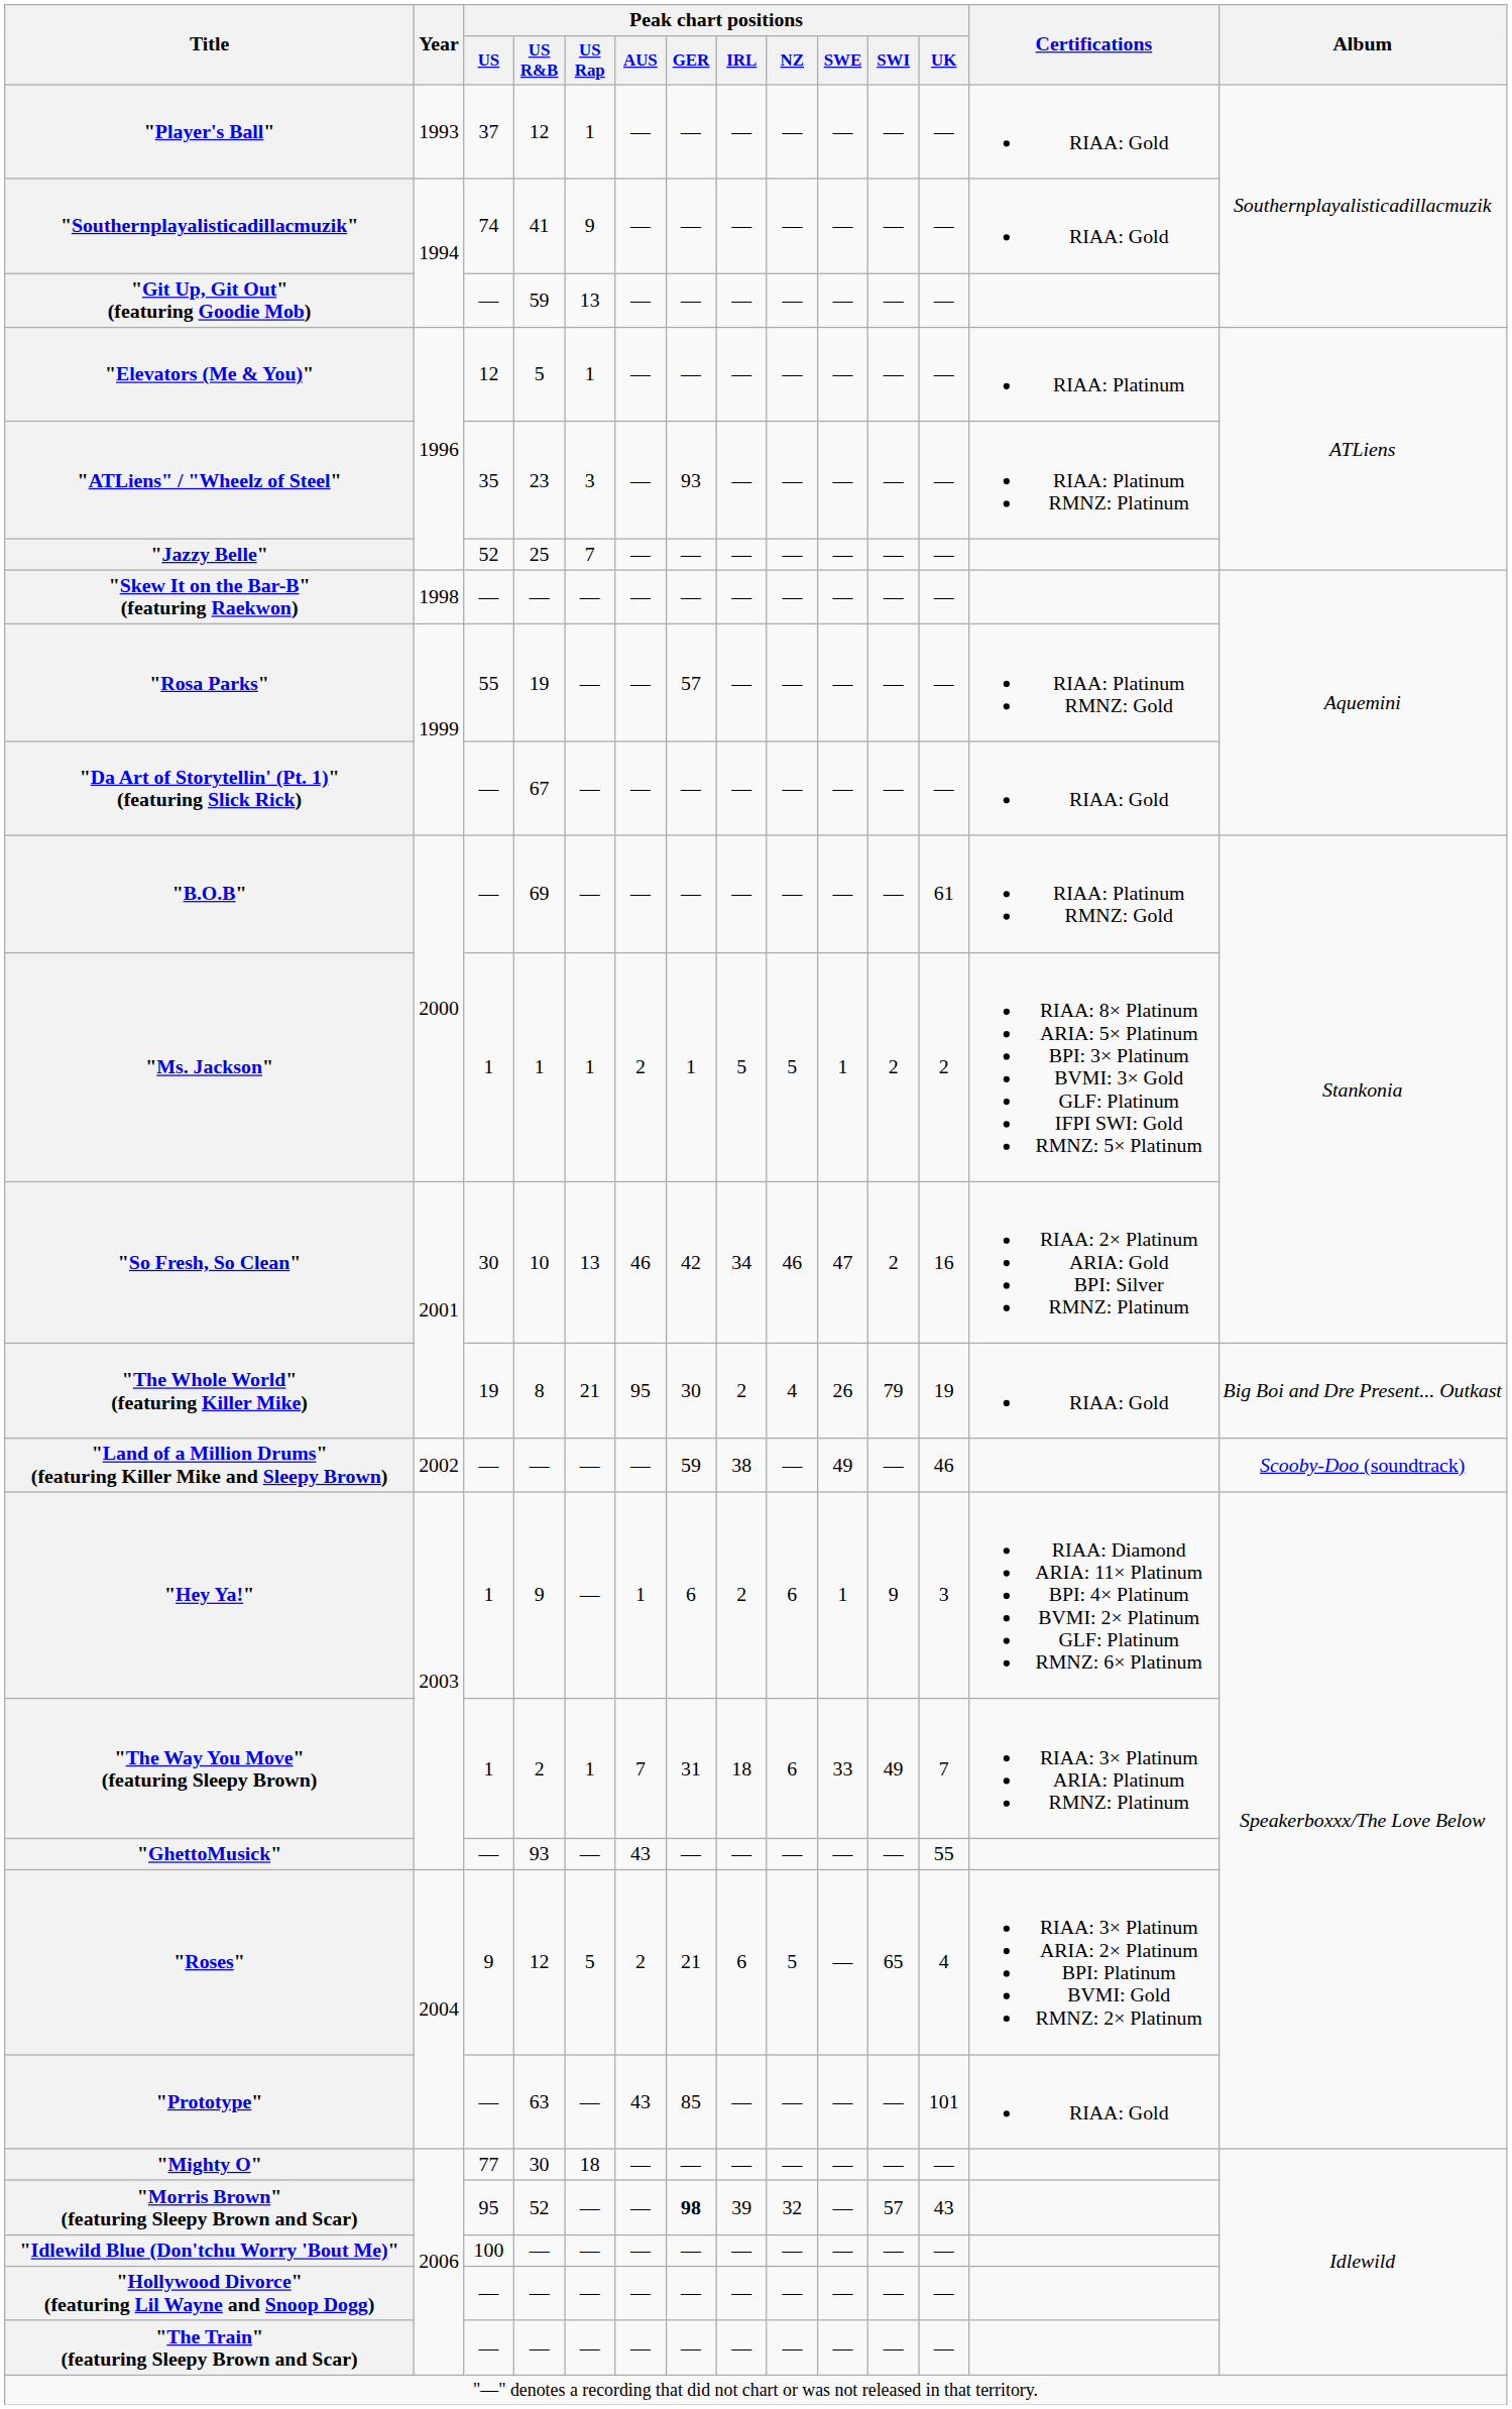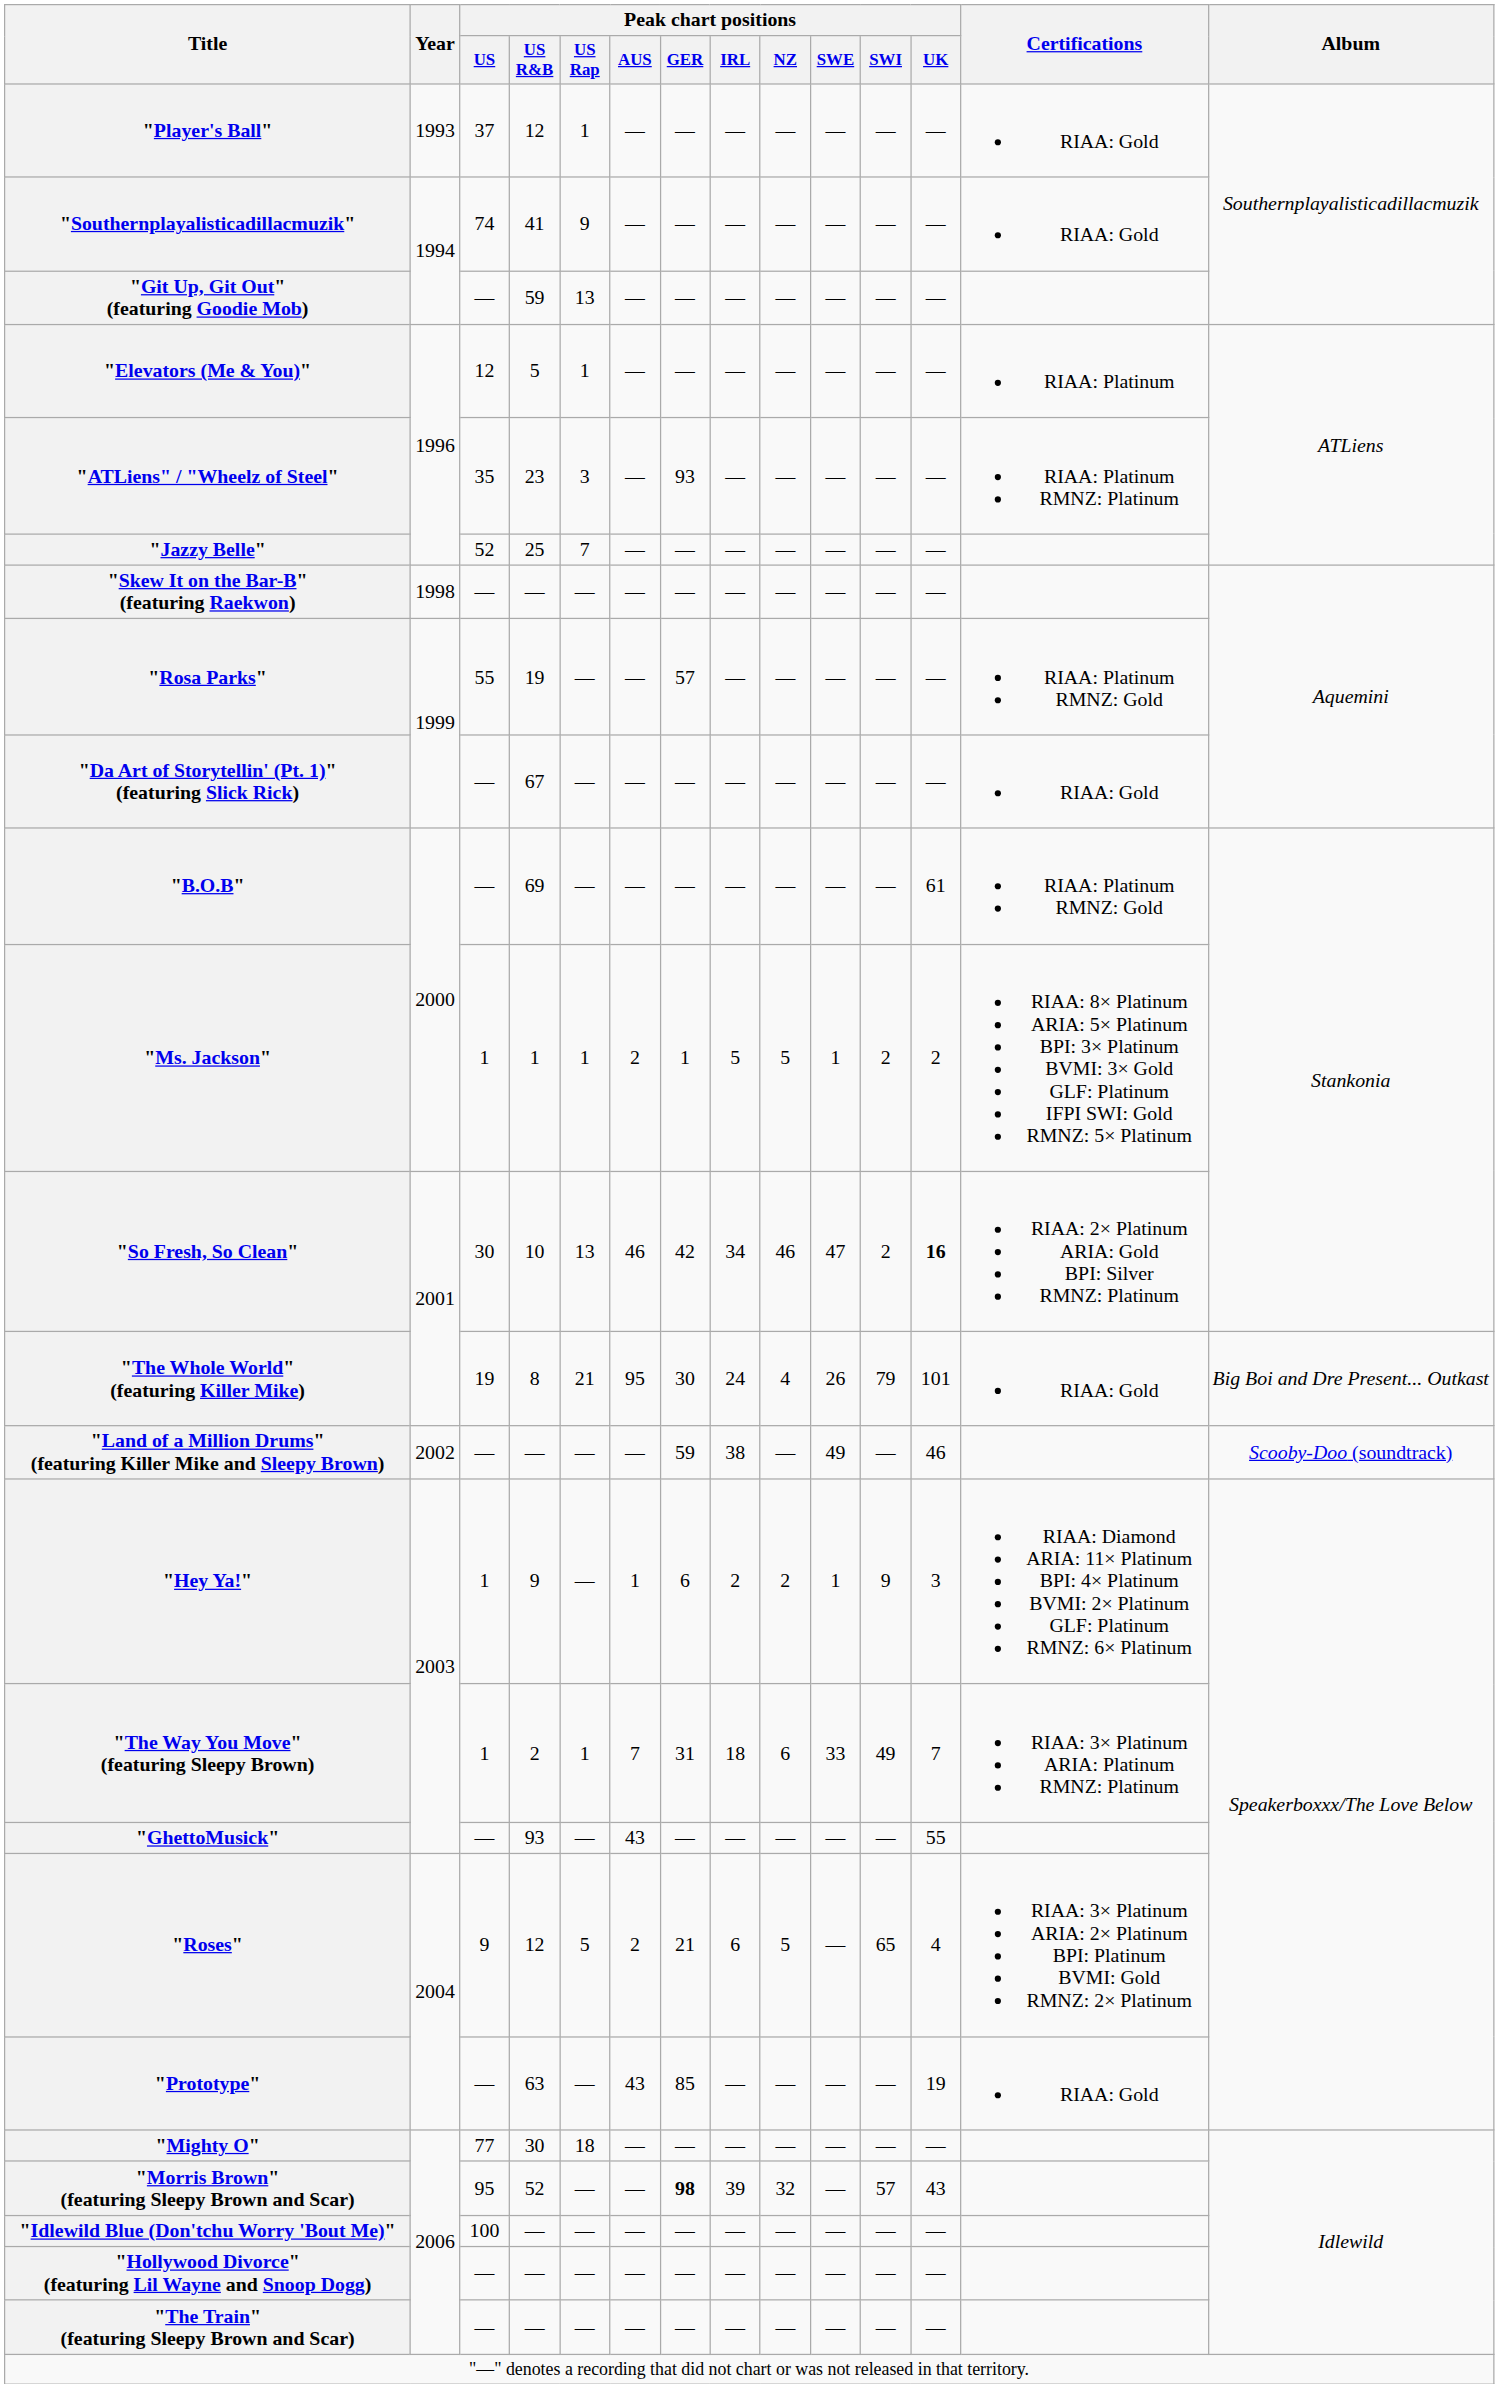"So Fresh, So Clean" | Peak chart positions / UK: normal -> bold
"The Whole World" (featuring Killer Mike) | Peak chart positions / IRL: 2 -> 24
"The Whole World" (featuring Killer Mike) | Peak chart positions / UK: 19 -> 101
"Hey Ya!" | Peak chart positions / NZ: 6 -> 2
"Prototype" | Peak chart positions / UK: 101 -> 19
